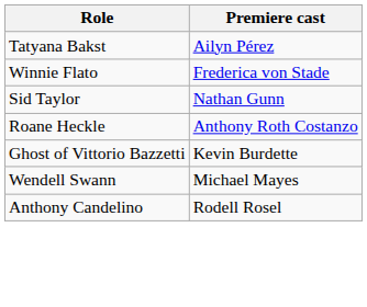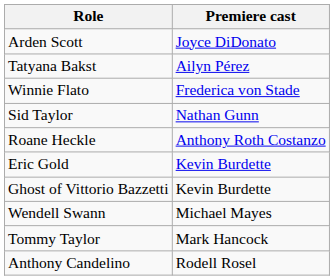+ row: Arden Scott | Joyce DiDonato
+ row: Eric Gold | Kevin Burdette
+ row: Tommy Taylor | Mark Hancock
